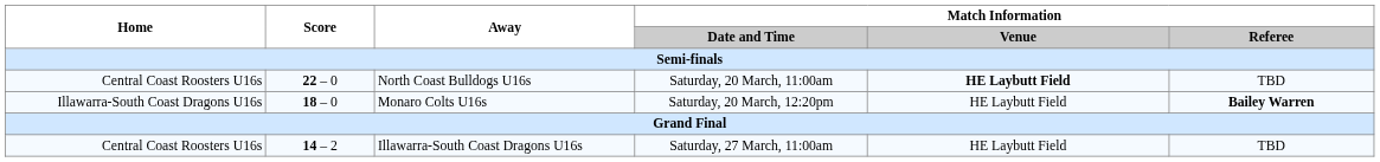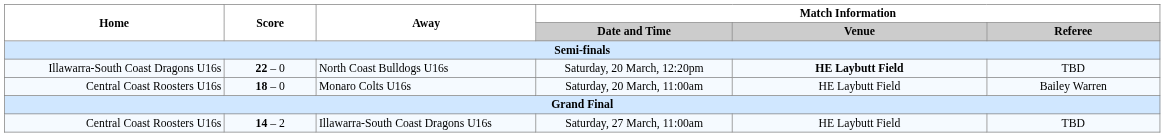North Coast Bulldogs U16s | Home: Central Coast Roosters U16s -> Illawarra-South Coast Dragons U16s
North Coast Bulldogs U16s | Match Information / Date and Time: Saturday, 20 March, 11:00am -> Saturday, 20 March, 12:20pm
Monaro Colts U16s | Home: Illawarra-South Coast Dragons U16s -> Central Coast Roosters U16s
Monaro Colts U16s | Match Information / Date and Time: Saturday, 20 March, 12:20pm -> Saturday, 20 March, 11:00am
Monaro Colts U16s | Match Information / Referee: bold -> normal
